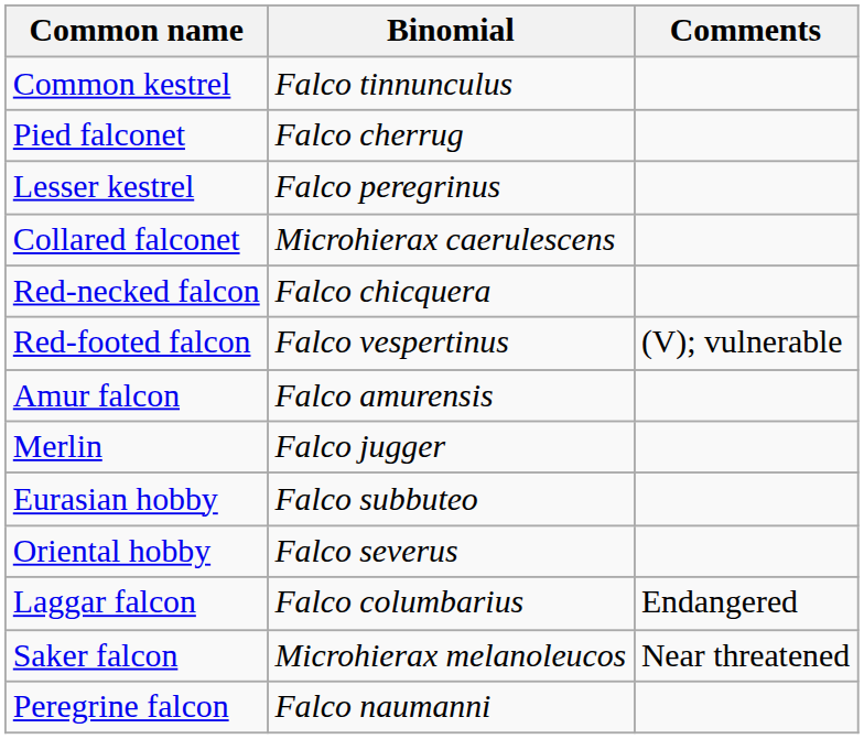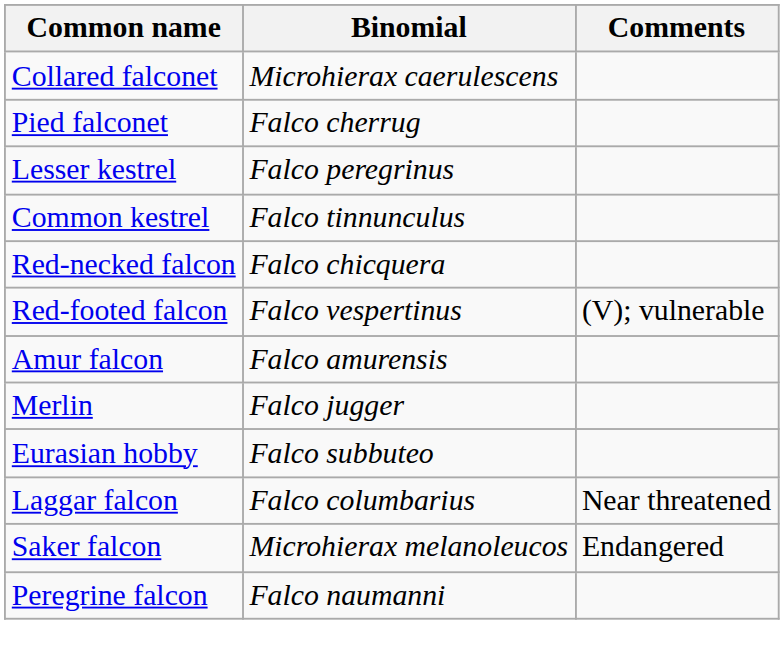rows swapped: Collared falconet <-> Common kestrel
- row: Oriental hobby | Falco severus
Laggar falcon | Comments: Endangered -> Near threatened
Saker falcon | Comments: Near threatened -> Endangered
